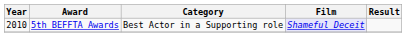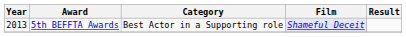5th BEFFTA Awards | Year: 2010 -> 2013
